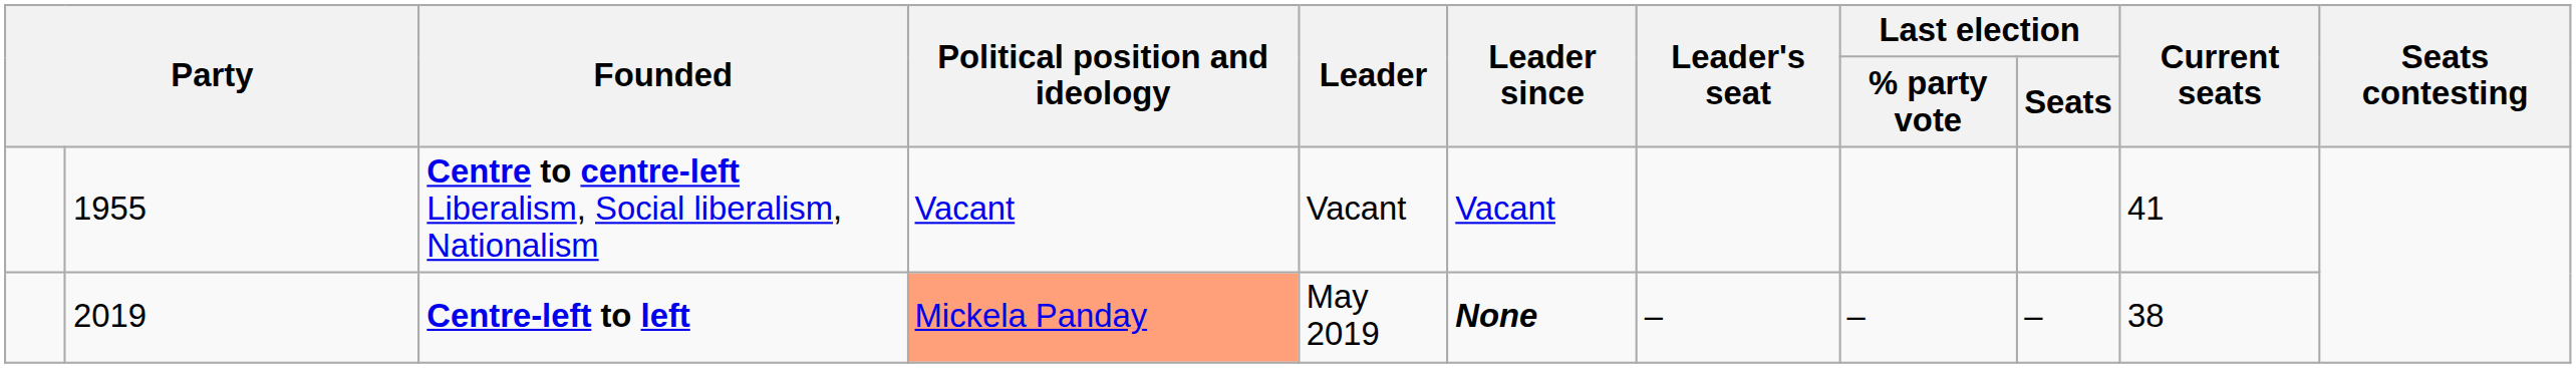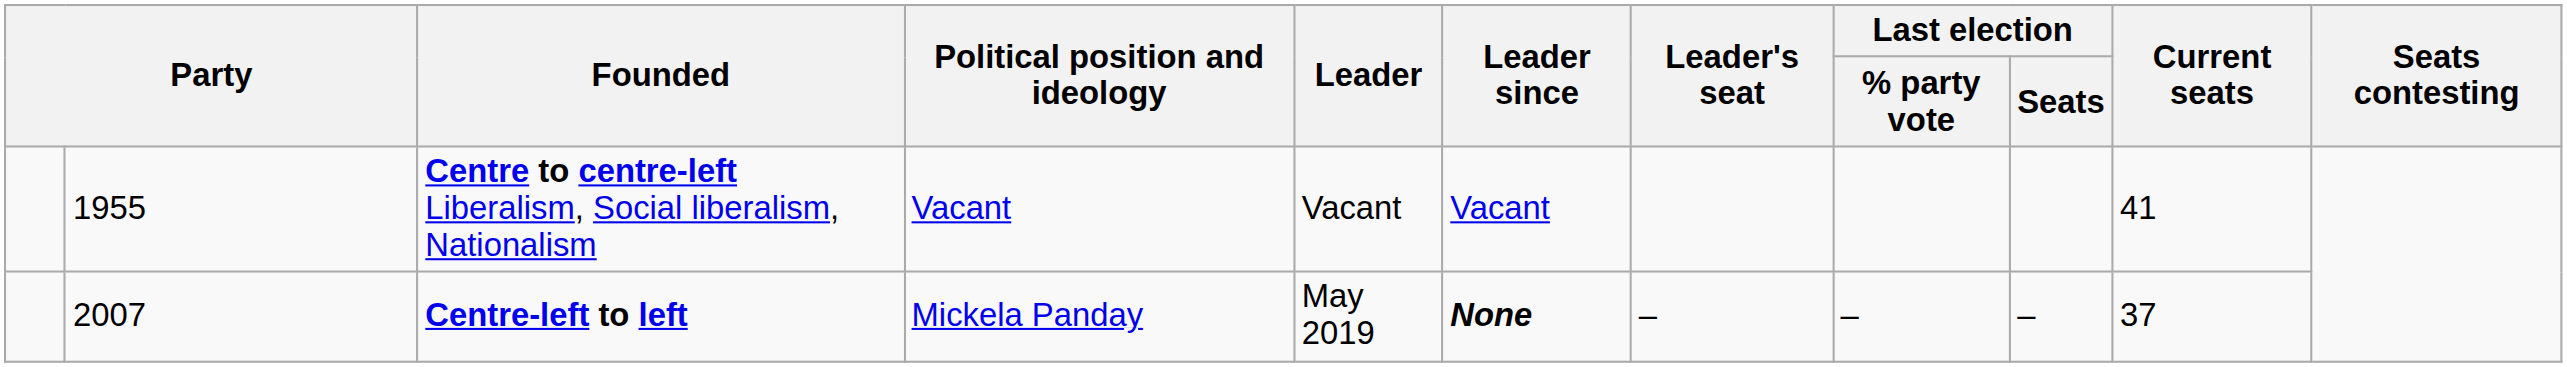Centre-left to left | column 2: 2019 -> 2007
Centre-left to left | Political position and ideology: lightsalmon background -> no background
Centre-left to left | Current seats: 38 -> 37
